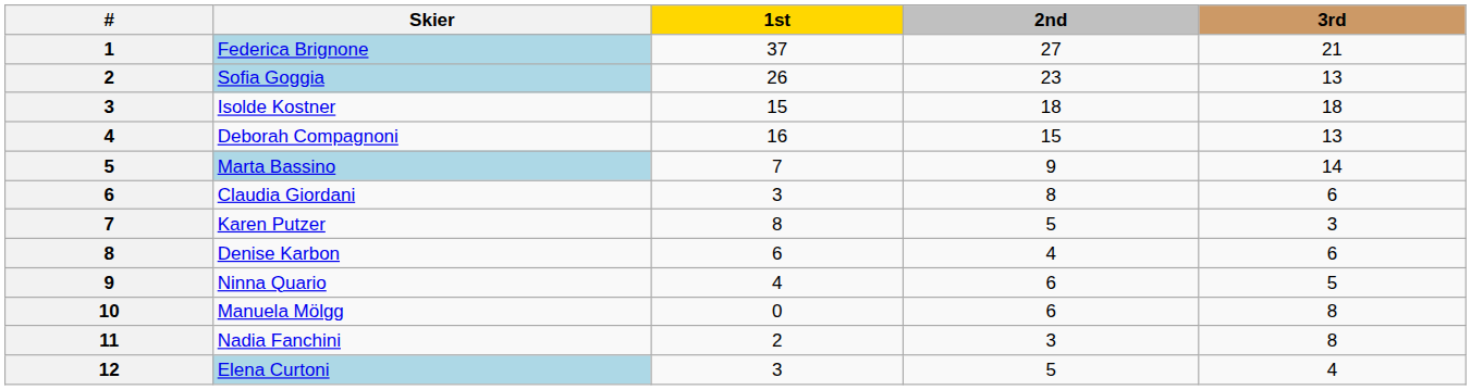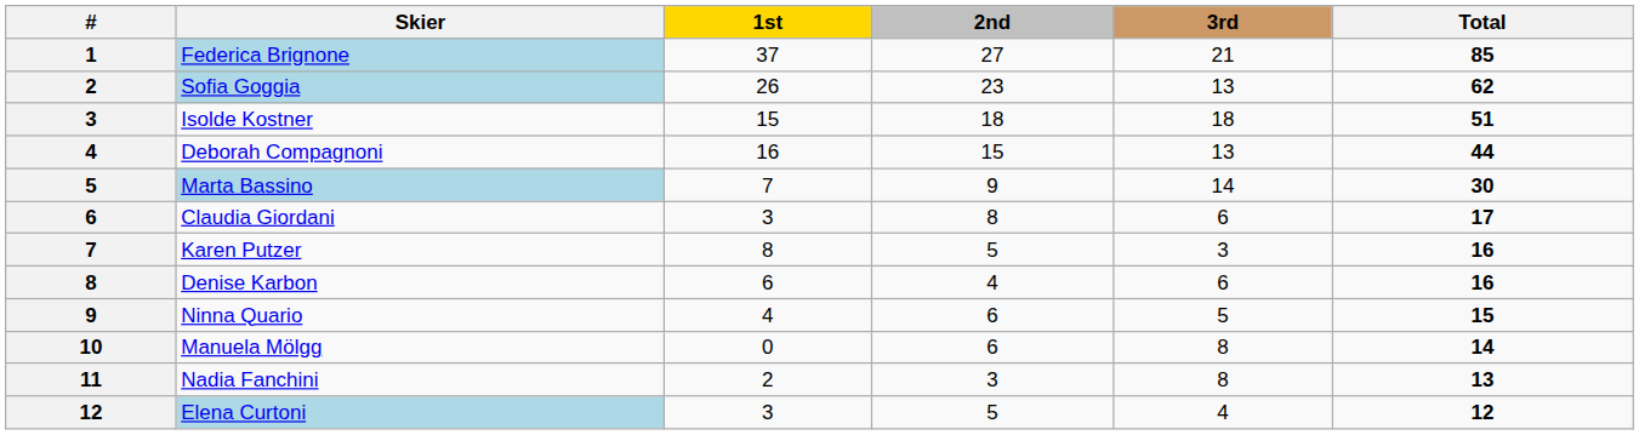+ column: Total | 85 | 62 | 51 | 44 | 30 | 17 | 16 | 16 | 15 | 14 | 13 | 12
